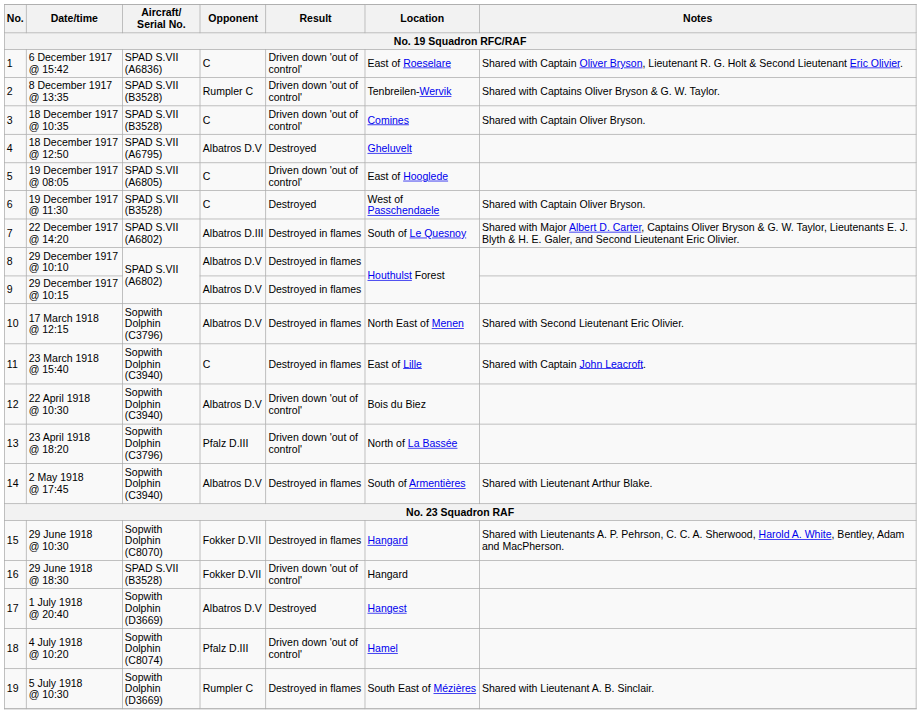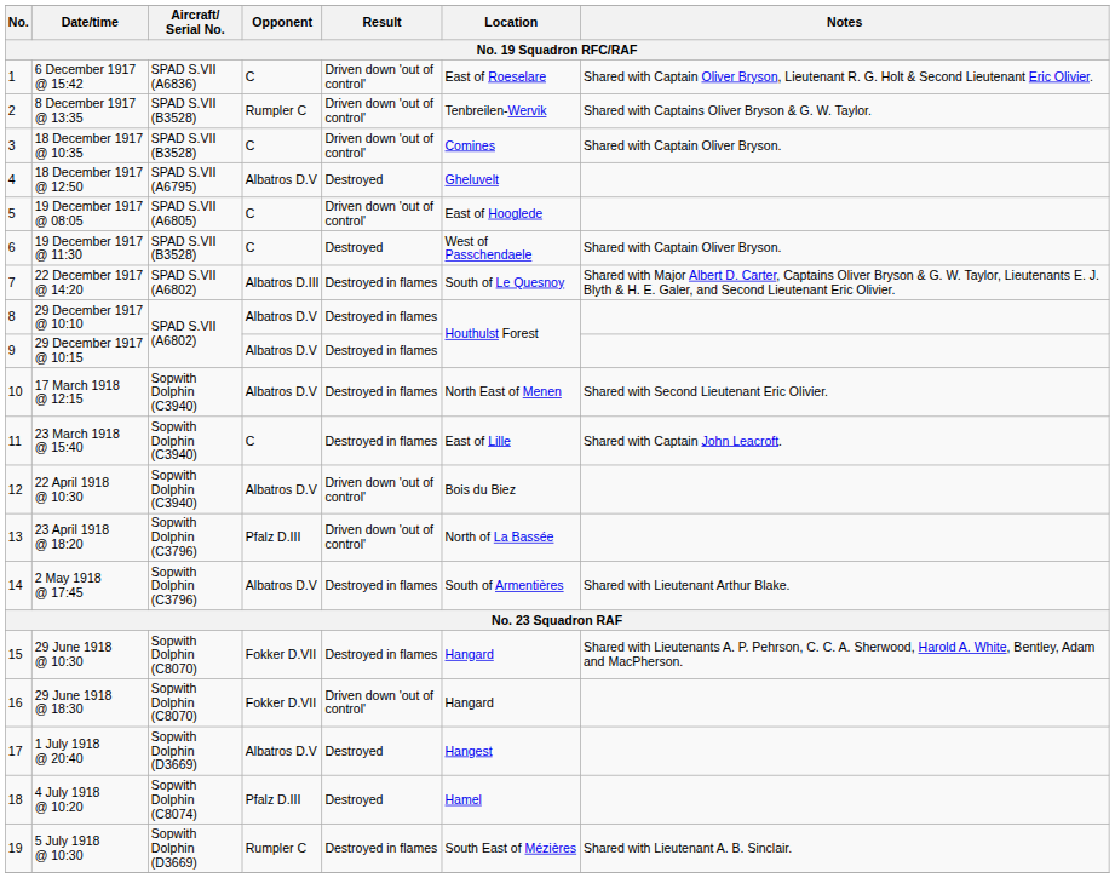17 March 1918 @ 12:15 | Aircraft/ Serial No.: Sopwith Dolphin (C3796) -> Sopwith Dolphin (C3940)
2 May 1918 @ 17:45 | Aircraft/ Serial No.: Sopwith Dolphin (C3940) -> Sopwith Dolphin (C3796)
29 June 1918 @ 18:30 | Aircraft/ Serial No.: SPAD S.VII (B3528) -> Sopwith Dolphin (C8070)
4 July 1918 @ 10:20 | Result: Driven down 'out of control' -> Destroyed
